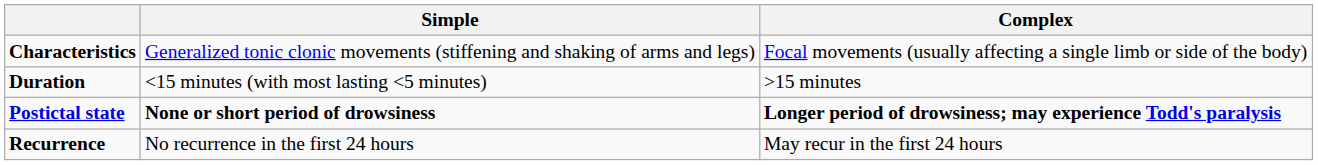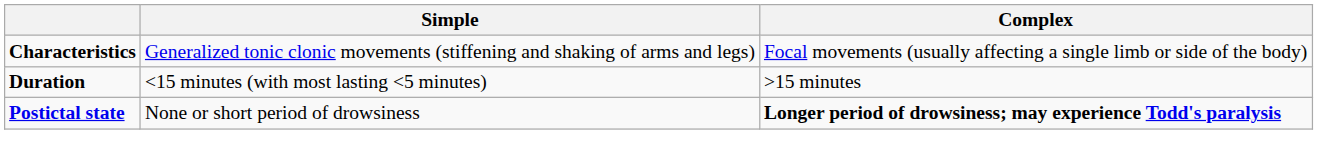Postictal state | Simple: bold -> normal
- row: Recurrence | No recurrence in the first 24 hours | May recur in the first 24 hours
